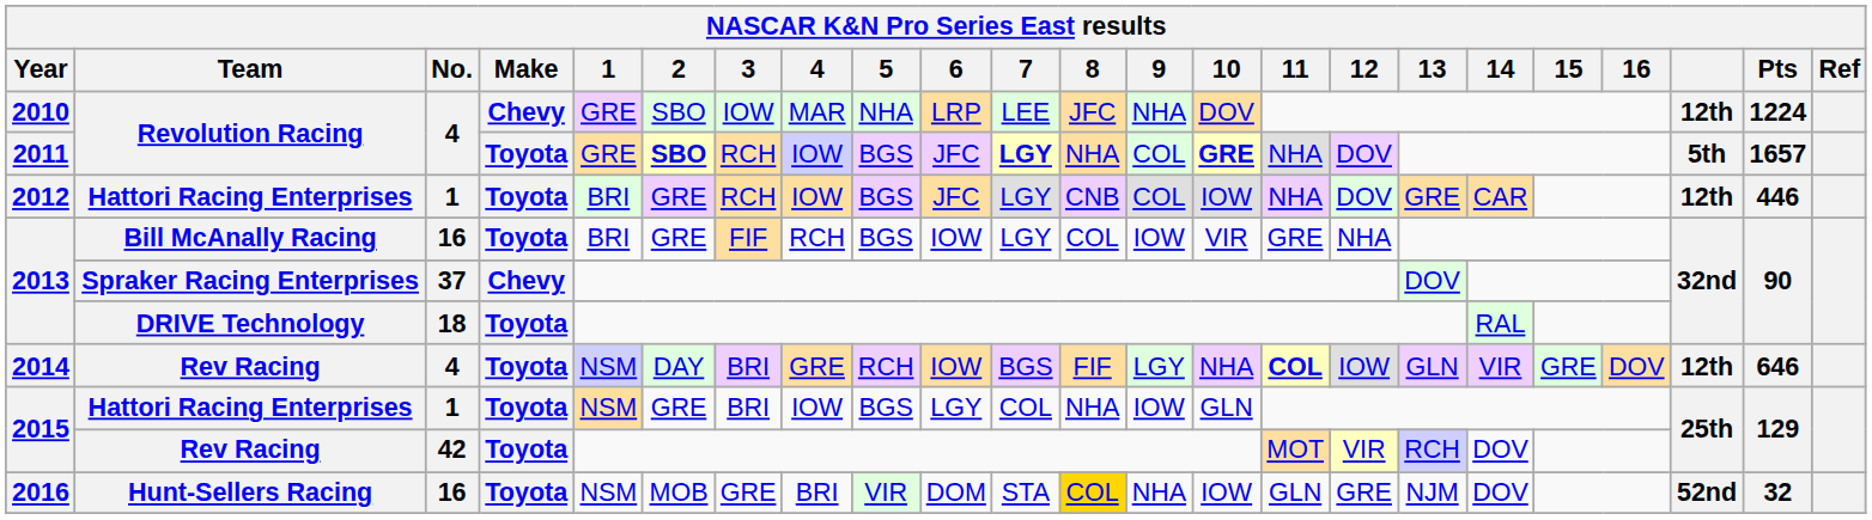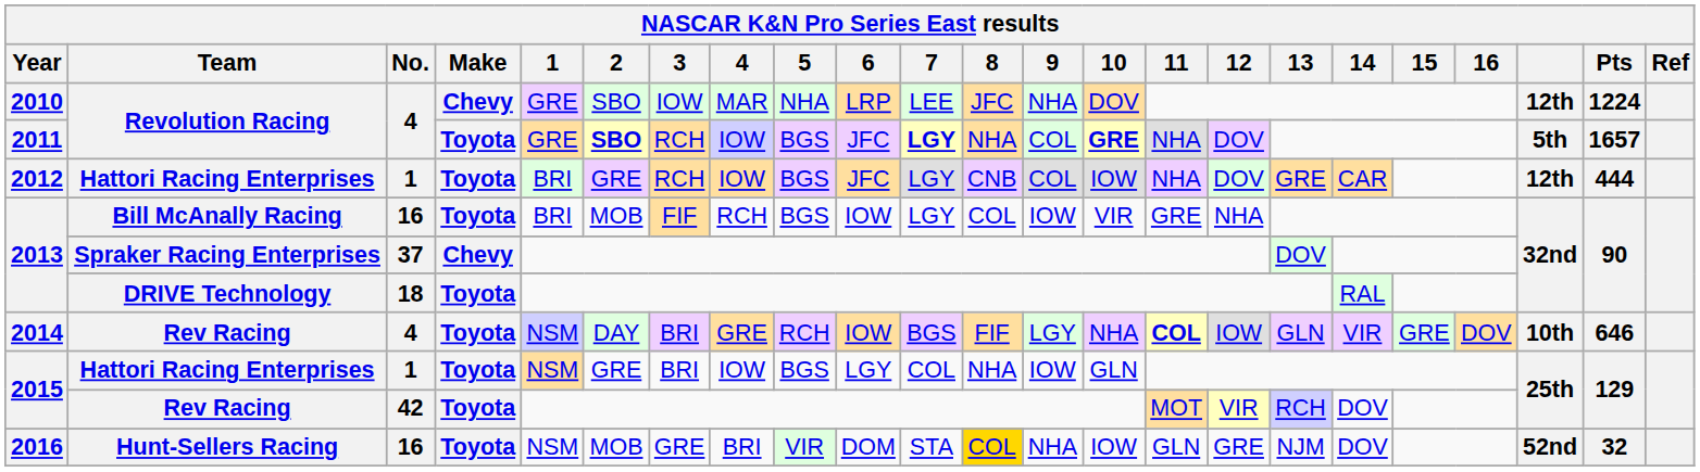2012 | Pts: 446 -> 444
2013 / Bill McAnally Racing | 2: GRE -> MOB
2014 | column 21: 12th -> 10th
